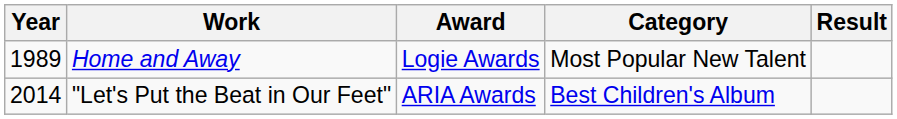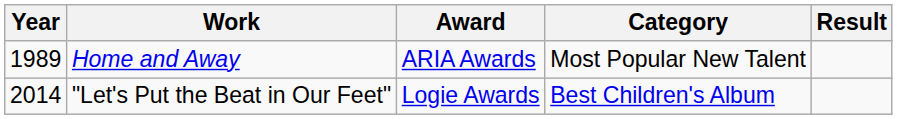Home and Away | Award: Logie Awards -> ARIA Awards
"Let's Put the Beat in Our Feet" | Award: ARIA Awards -> Logie Awards
